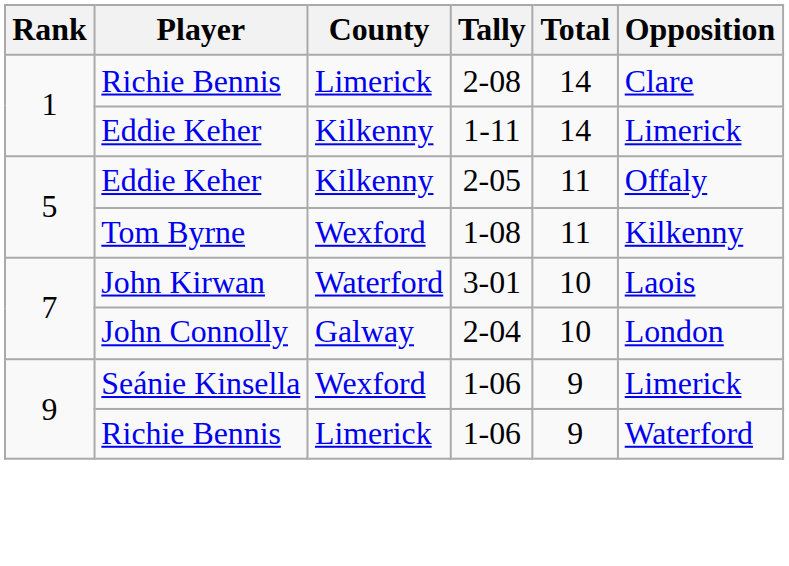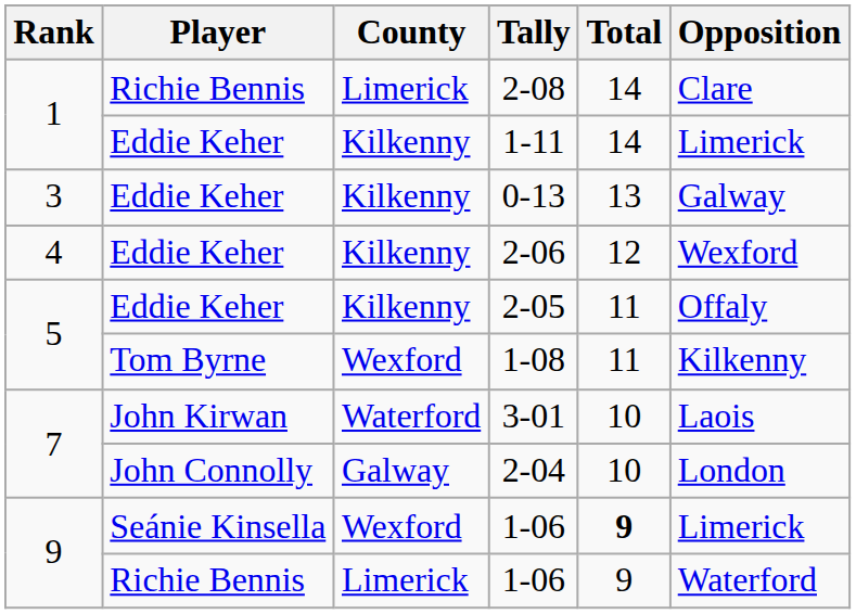+ row: 3 | Eddie Keher | Kilkenny | 0-13 | 13 | Galway
+ row: 4 | Eddie Keher | Kilkenny | 2-06 | 12 | Wexford
Seánie Kinsella / 1-06 | Total: normal -> bold
